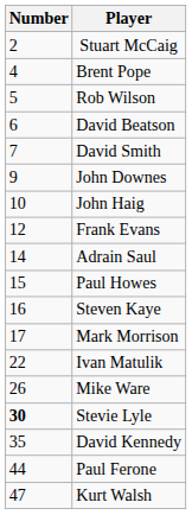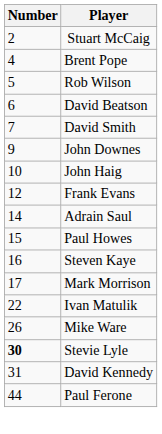David Kennedy | Number: 35 -> 31
- row: 47 | Kurt Walsh
